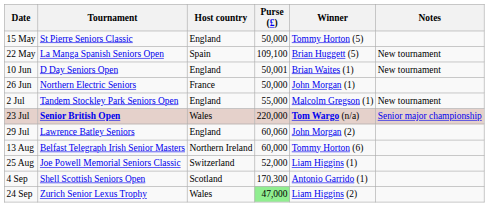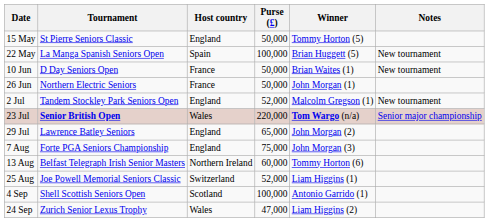22 May | Purse (£): 109,100 -> 100,000
10 Jun | Host country: England -> France
10 Jun | Purse (£): 50,001 -> 50,000
2 Jul | Purse (£): 55,000 -> 52,000
29 Jul | Purse (£): 60,060 -> 65,000
+ row: 7 Aug | Forte PGA Seniors Championship | England | 75,000 | John Morgan (3)
4 Sep | Purse (£): 170,300 -> 100,000
24 Sep | Purse (£): lightgreen background -> no background
